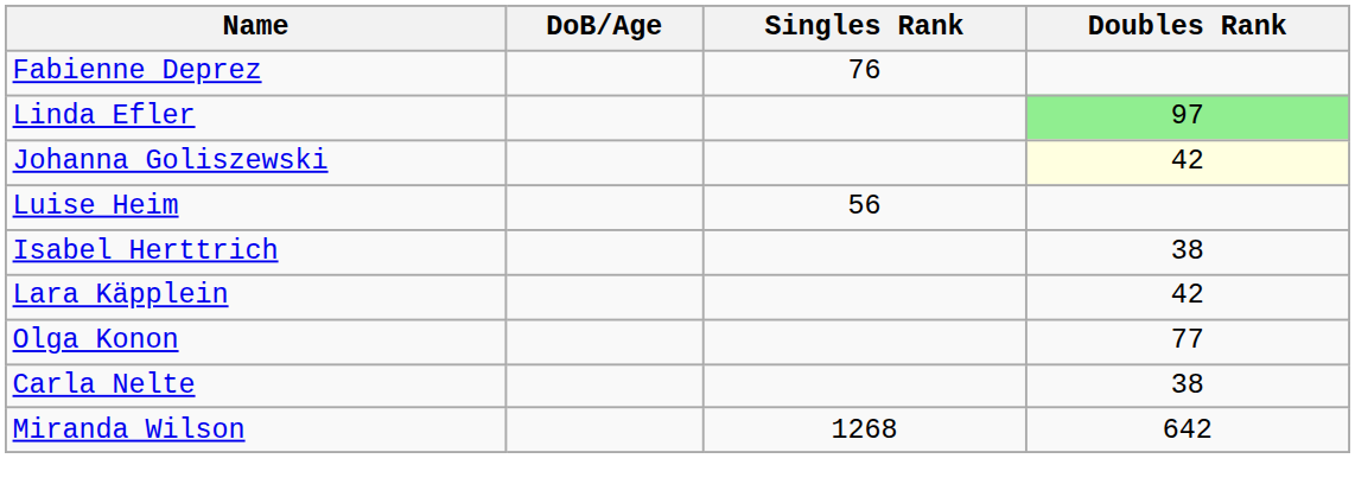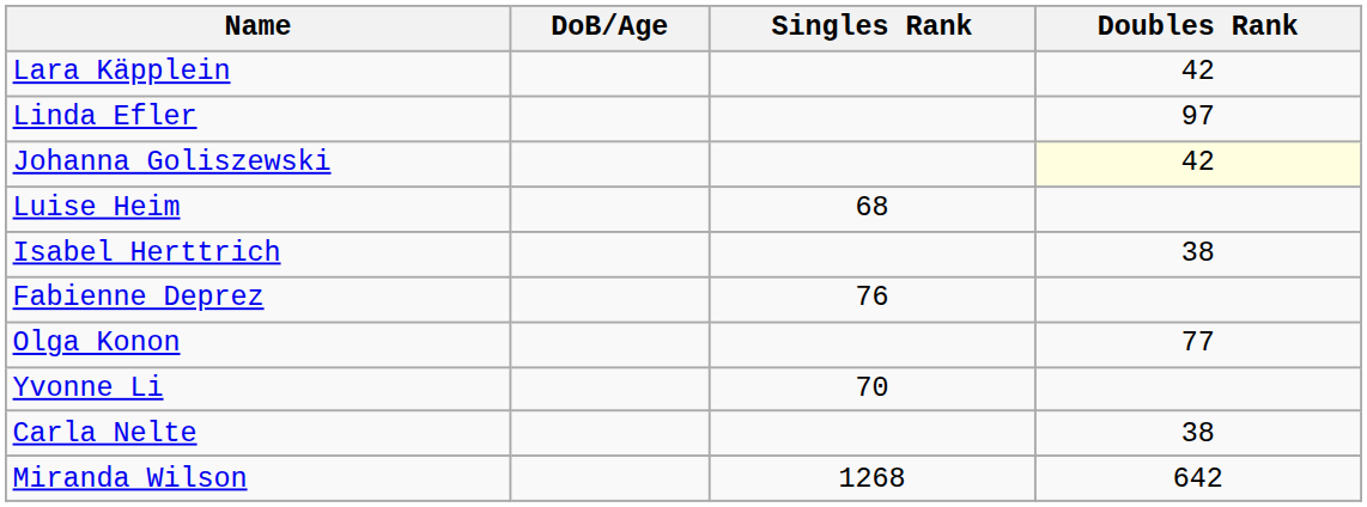rows swapped: Fabienne Deprez <-> Lara Käpplein
Linda Efler | Doubles Rank: lightgreen background -> no background
Luise Heim | Singles Rank: 56 -> 68
+ row: Yvonne Li | 70
